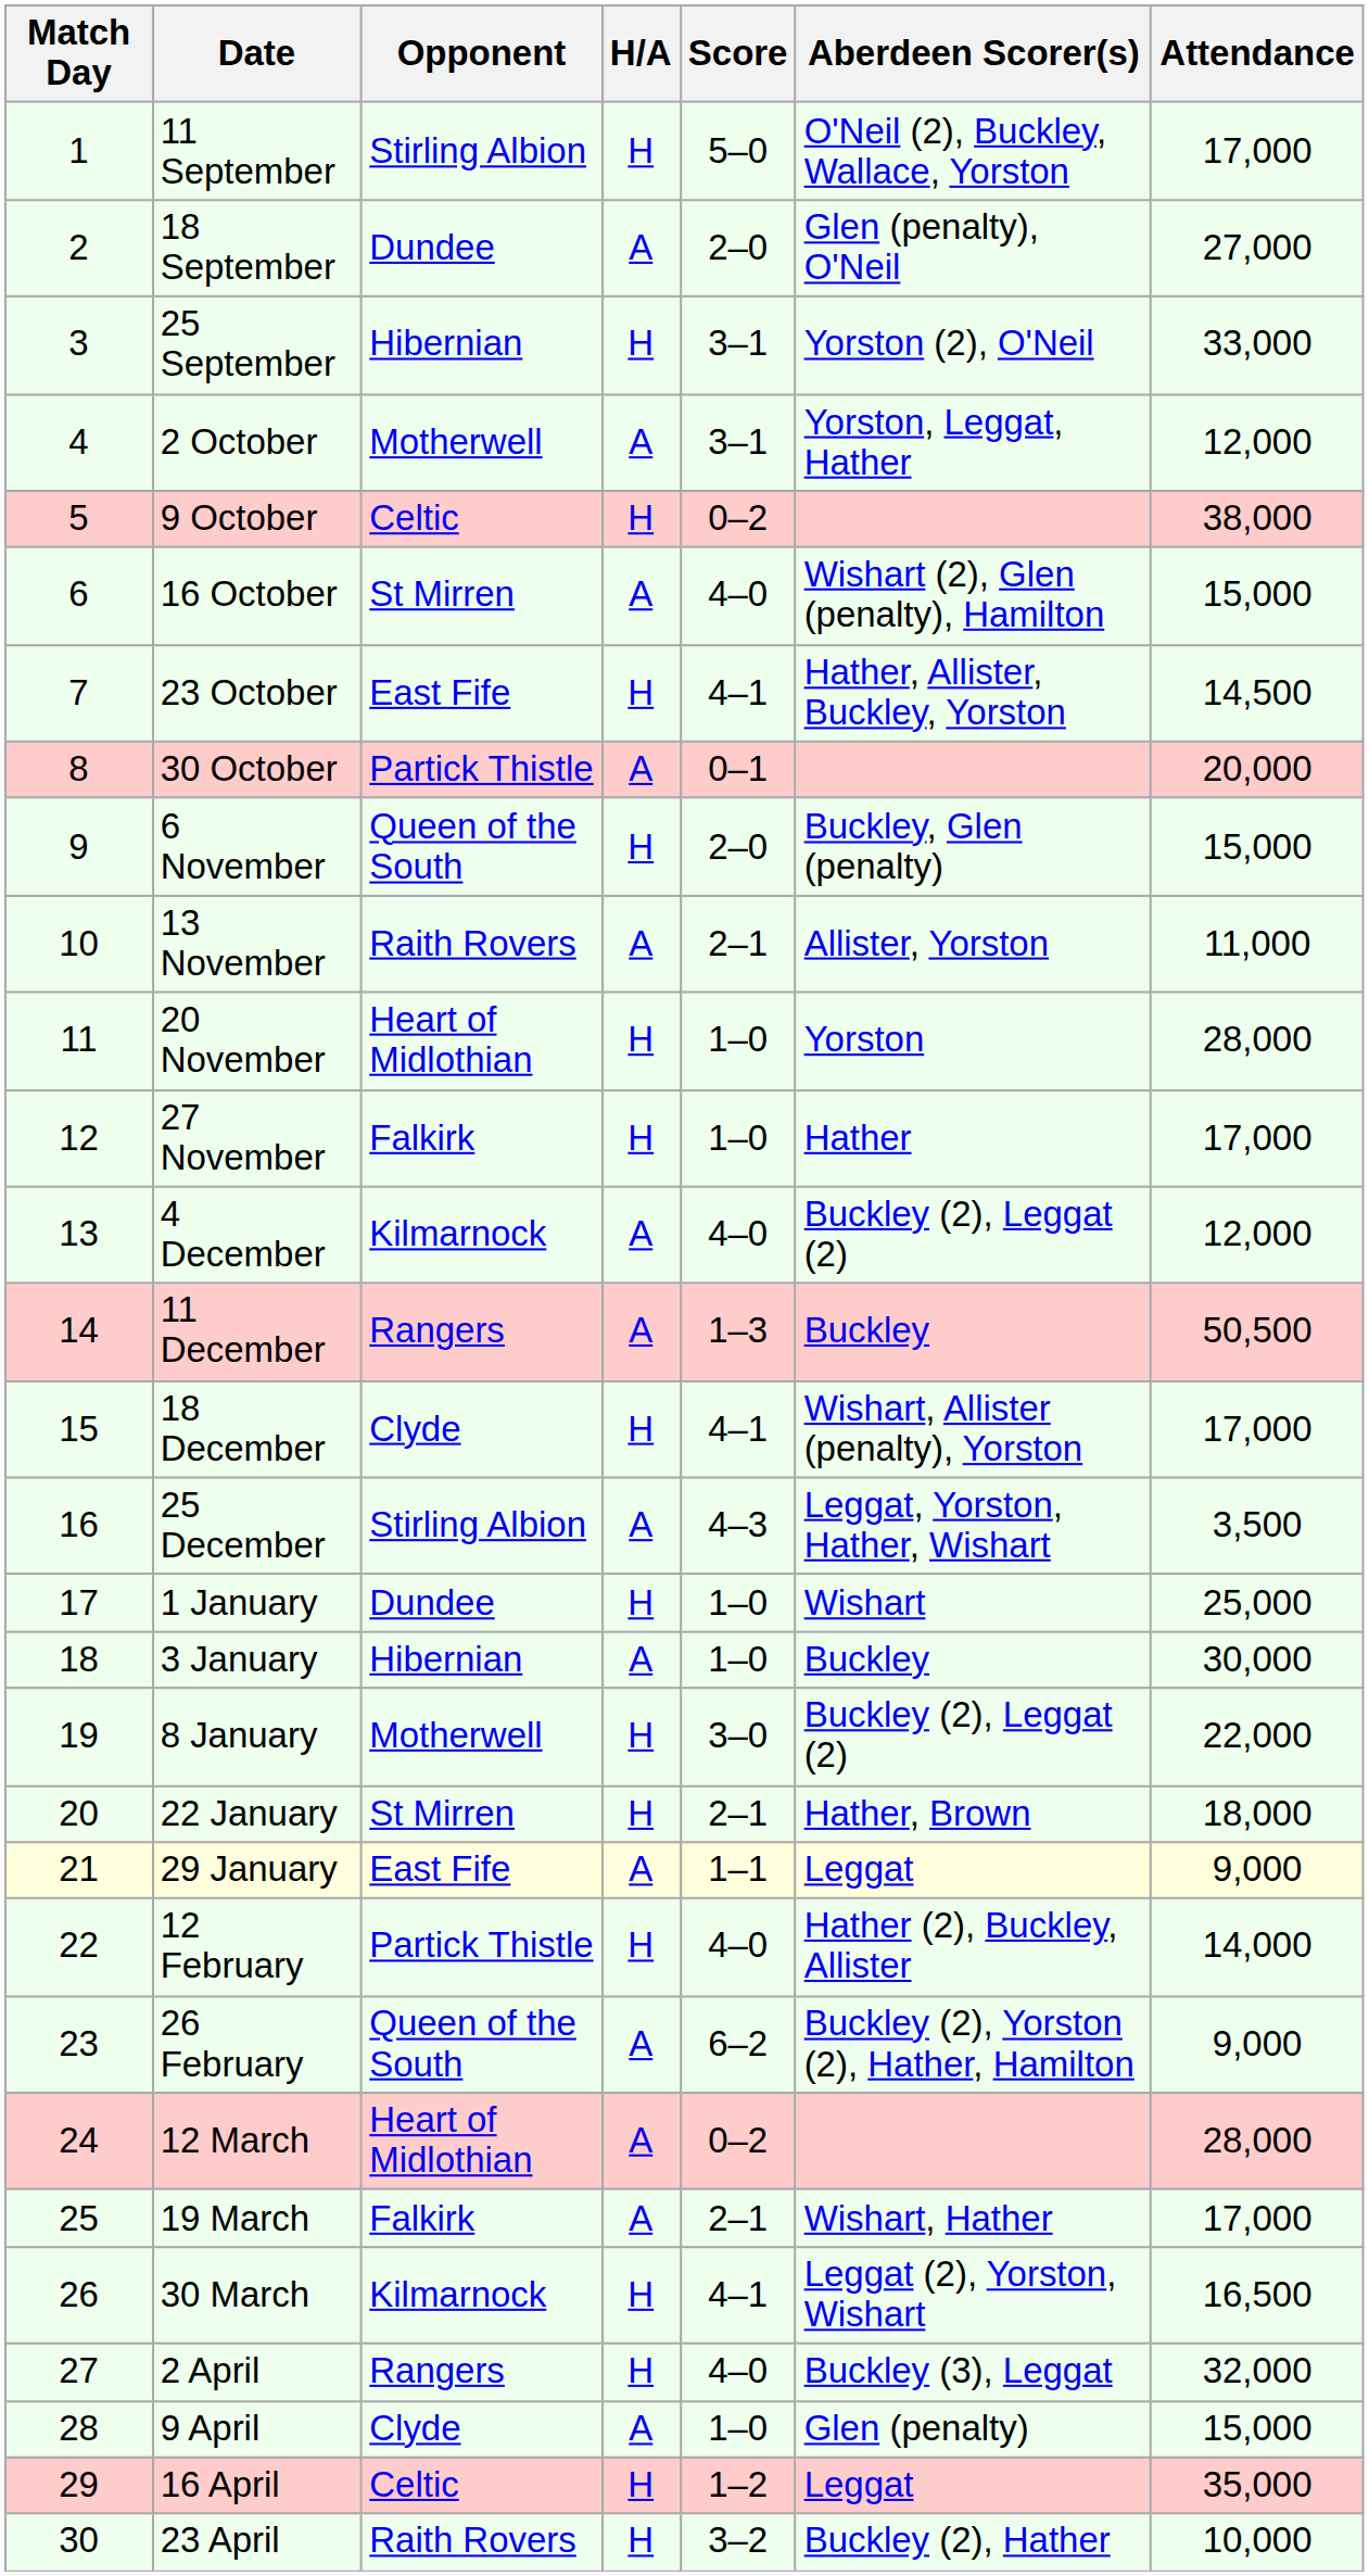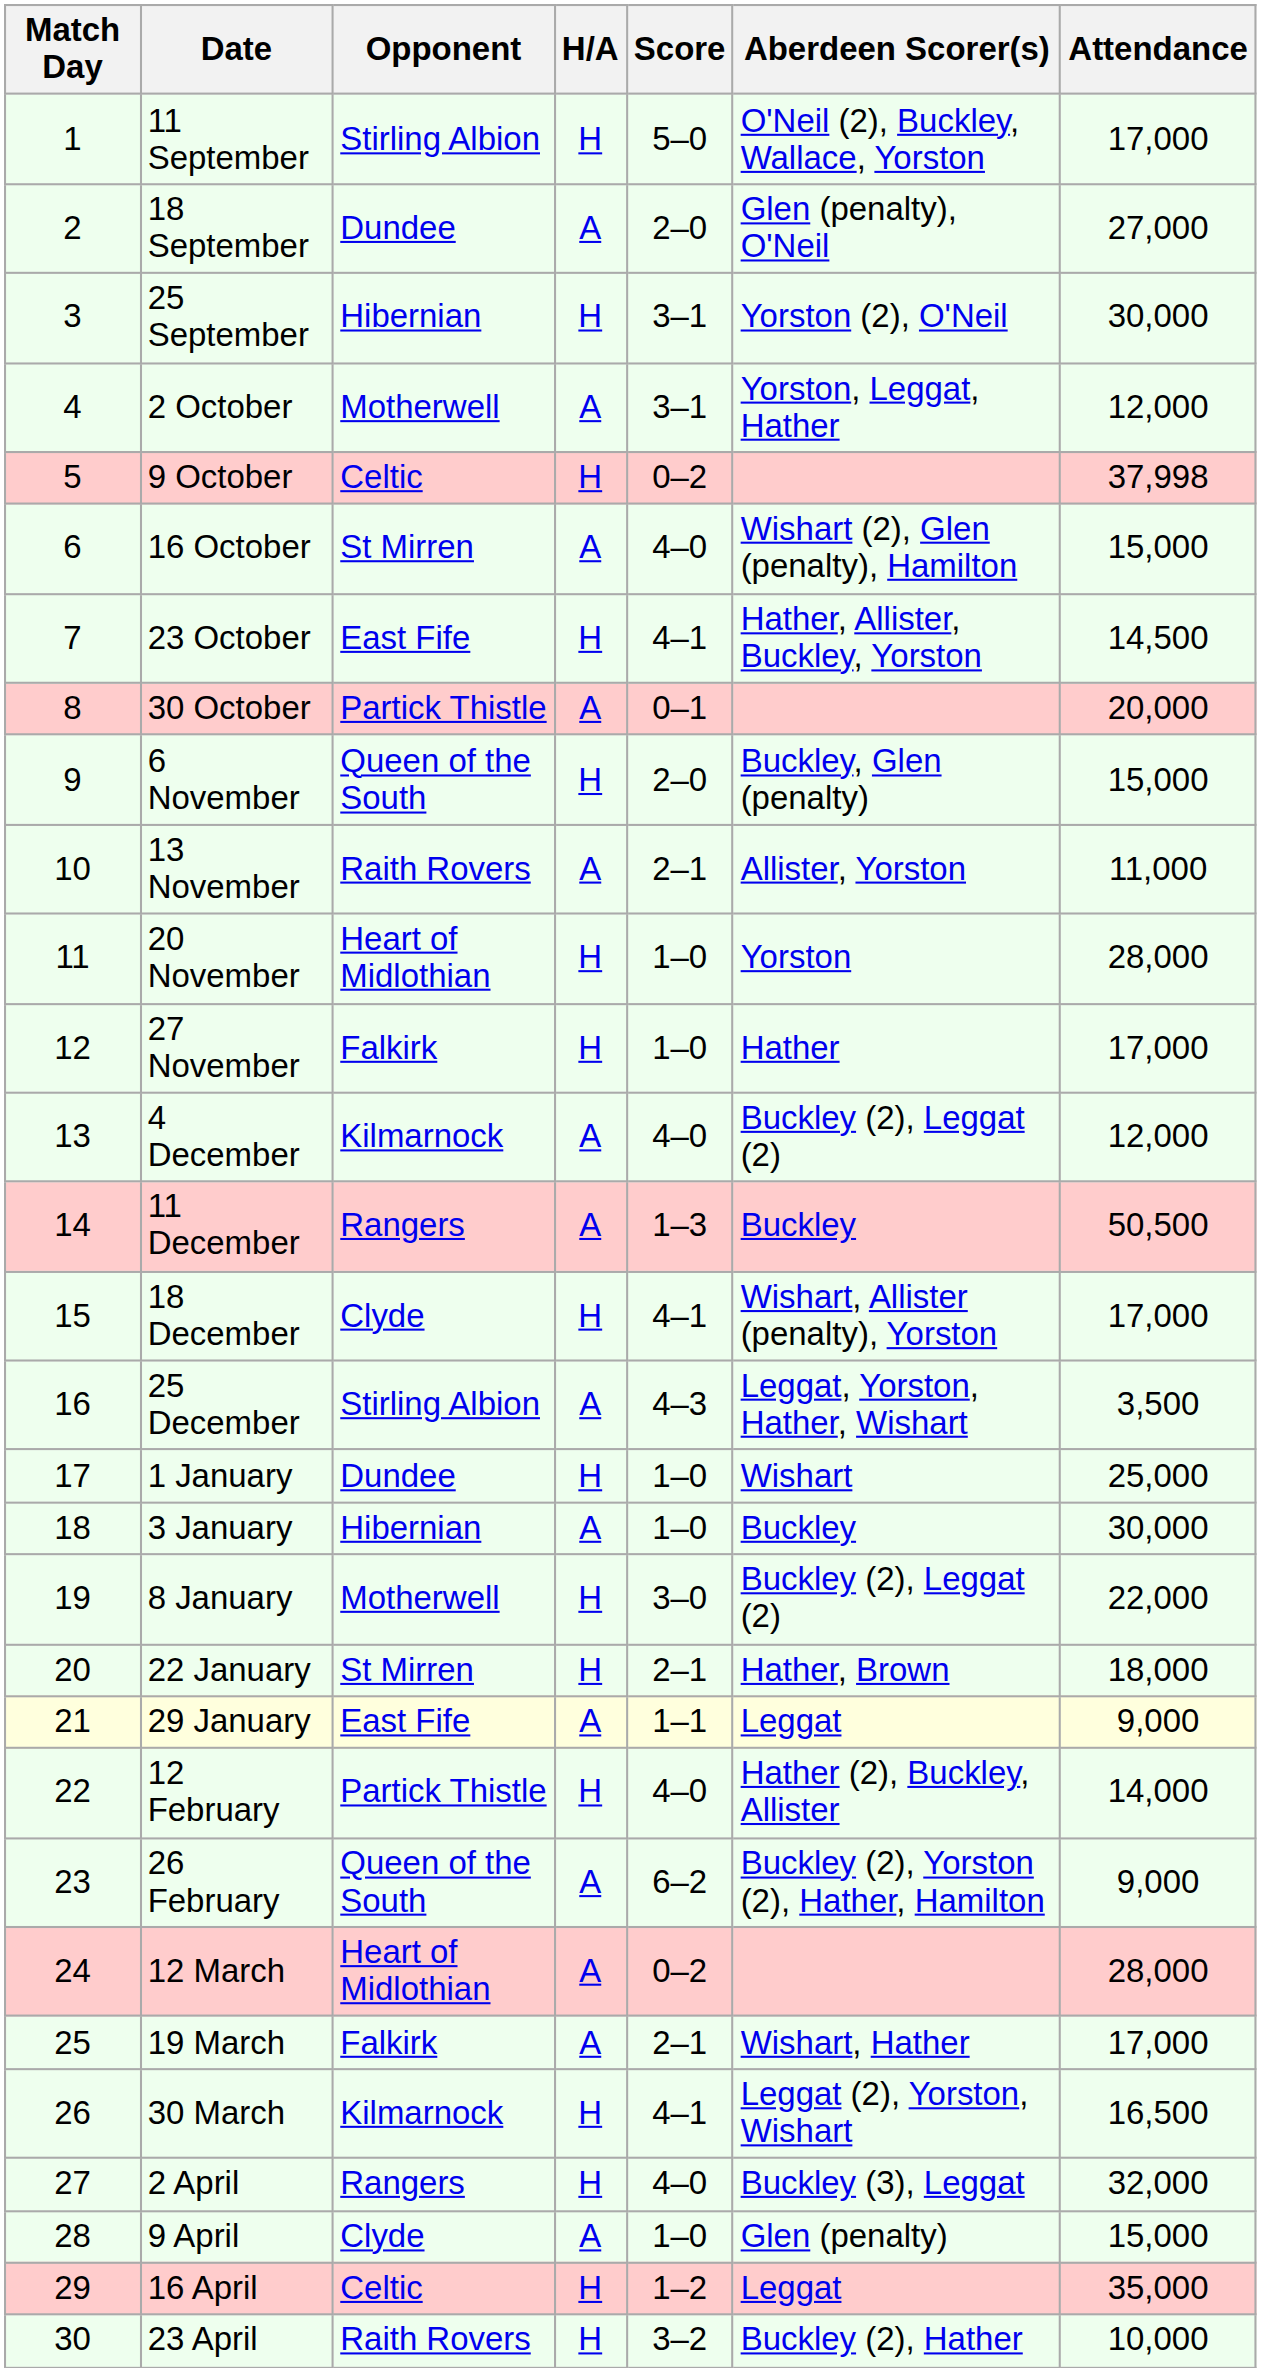25 September | Attendance: 33,000 -> 30,000
9 October | Attendance: 38,000 -> 37,998
